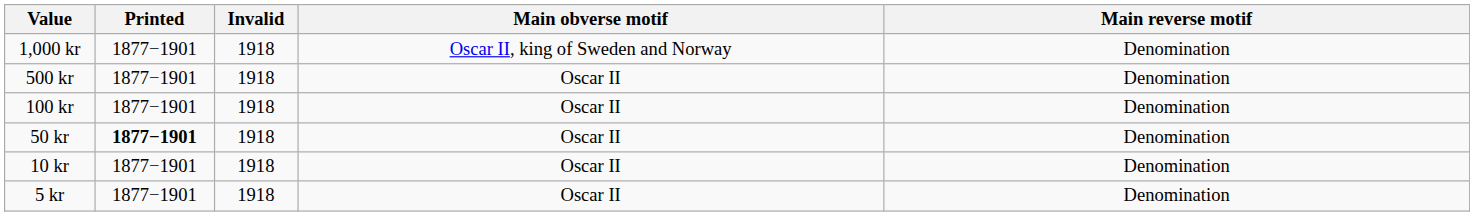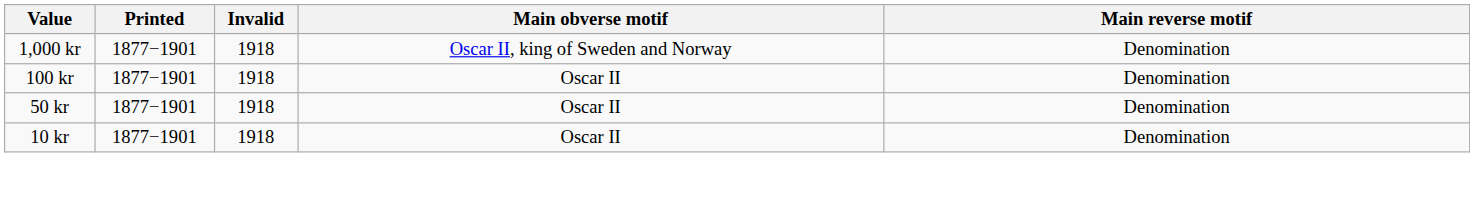- row: 500 kr | 1877−1901 | 1918 | Oscar II | Denomination
50 kr | Printed: bold -> normal
- row: 5 kr | 1877−1901 | 1918 | Oscar II | Denomination
